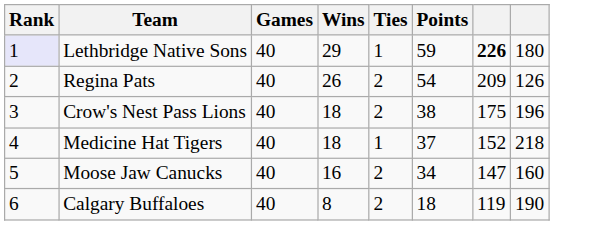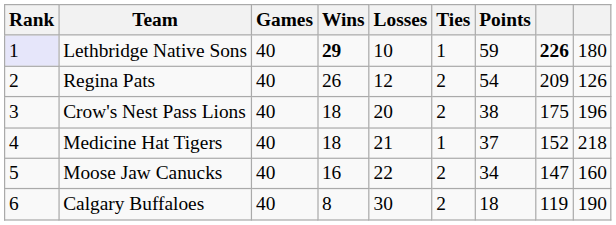+ column: Losses | 10 | 12 | 20 | 21 | 22 | 30
Lethbridge Native Sons | Wins: normal -> bold
